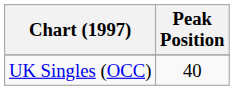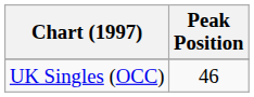UK Singles (OCC) | Peak Position: 40 -> 46
